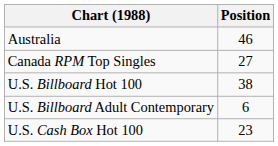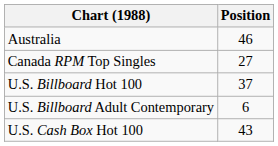U.S. Billboard Hot 100 | Position: 38 -> 37
U.S. Cash Box Hot 100 | Position: 23 -> 43
